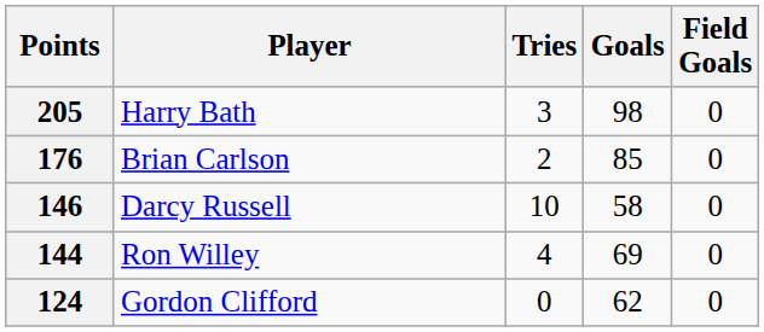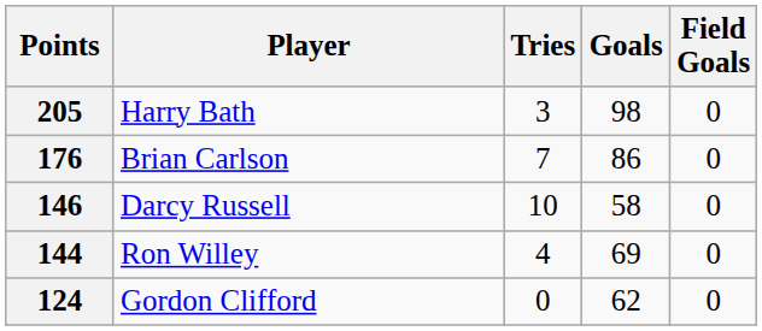176 | Tries: 2 -> 7
176 | Goals: 85 -> 86
